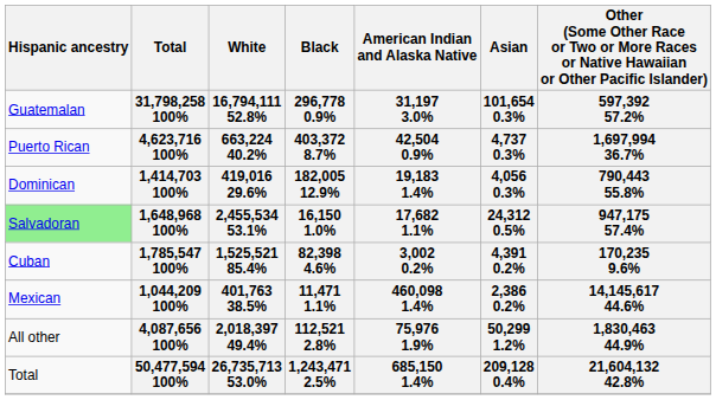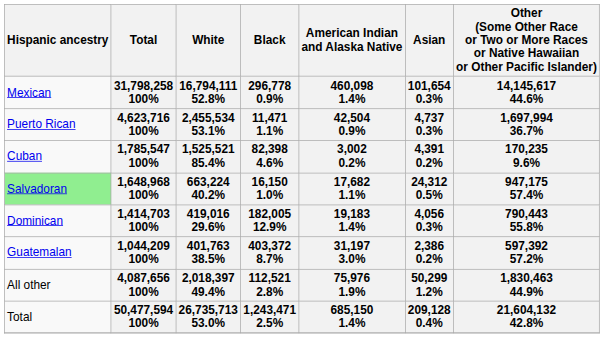31,798,258 100% | Hispanic ancestry: Guatemalan -> Mexican
31,798,258 100% | American Indian and Alaska Native: 31,197 3.0% -> 460,098 1.4%
31,798,258 100% | column 7: 597,392 57.2% -> 14,145,617 44.6%
4,623,716 100% | White: 663,224 40.2% -> 2,455,534 53.1%
4,623,716 100% | Black: 403,372 8.7% -> 11,471 1.1%
rows swapped: 1,785,547 100% <-> 1,414,703 100%
1,648,968 100% | White: 2,455,534 53.1% -> 663,224 40.2%
1,044,209 100% | Hispanic ancestry: Mexican -> Guatemalan
1,044,209 100% | Black: 11,471 1.1% -> 403,372 8.7%
1,044,209 100% | American Indian and Alaska Native: 460,098 1.4% -> 31,197 3.0%
1,044,209 100% | column 7: 14,145,617 44.6% -> 597,392 57.2%
